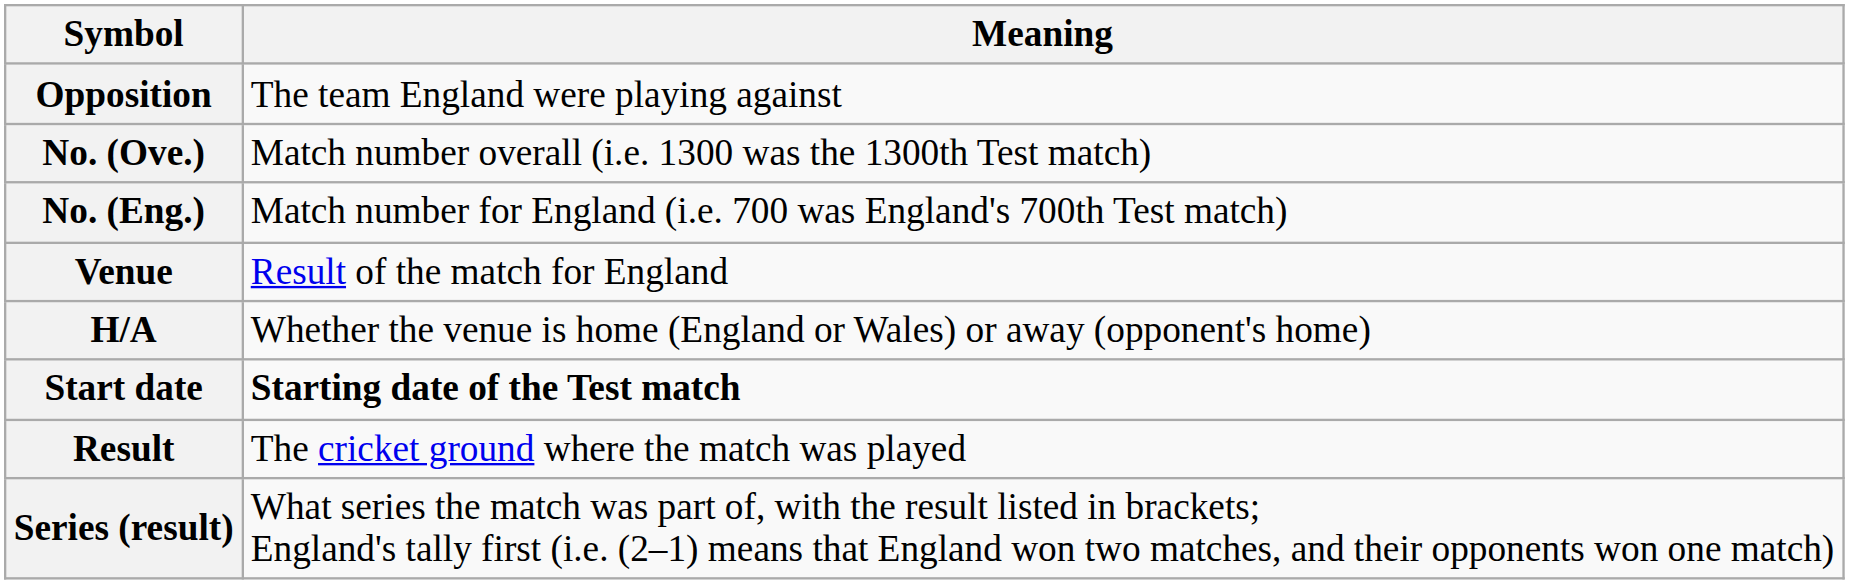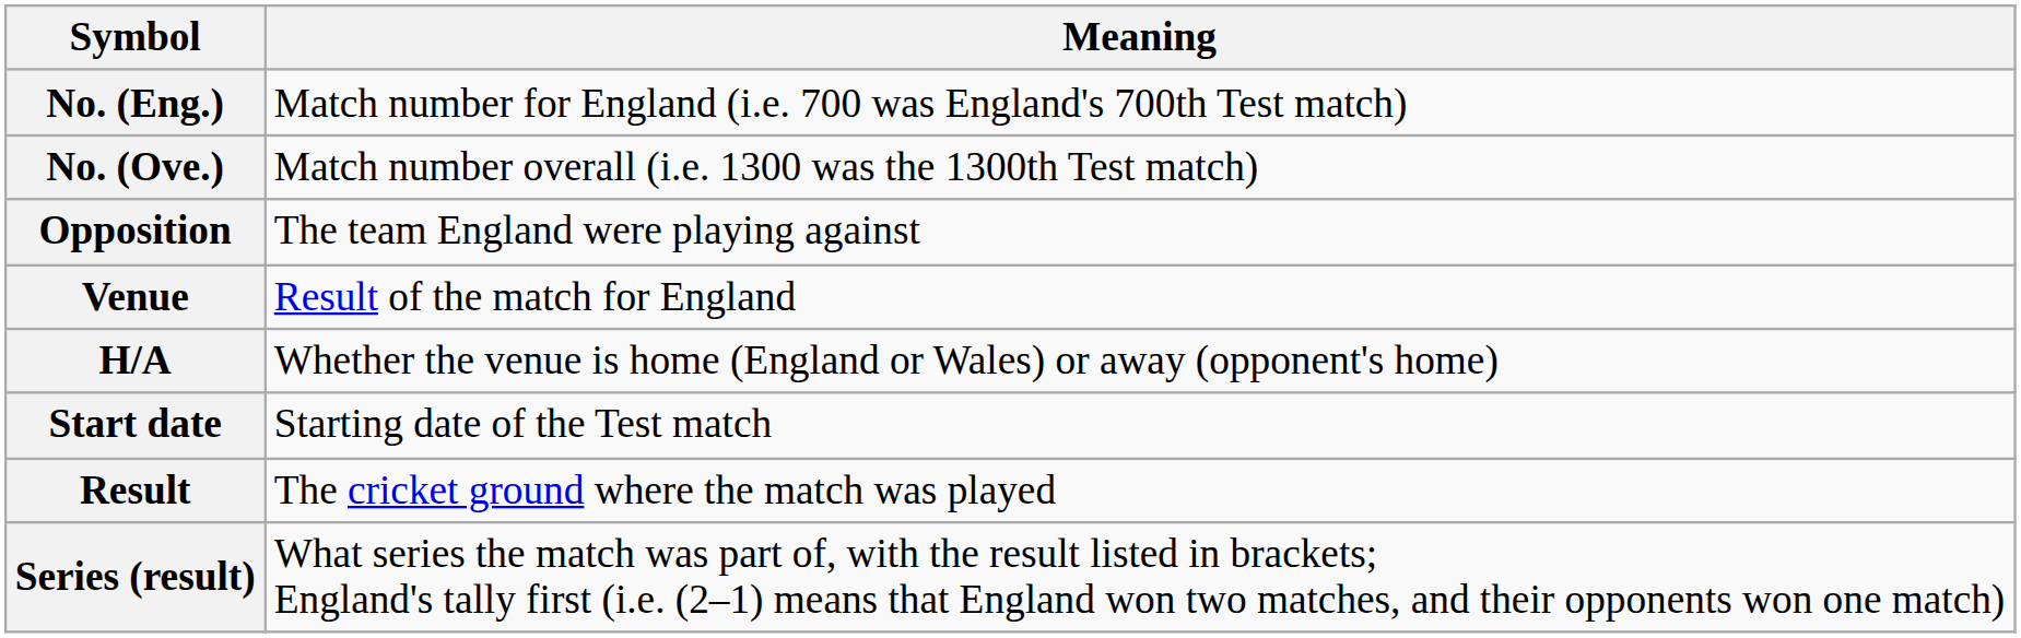rows swapped: No. (Eng.) <-> Opposition
Start date | Meaning: bold -> normal
